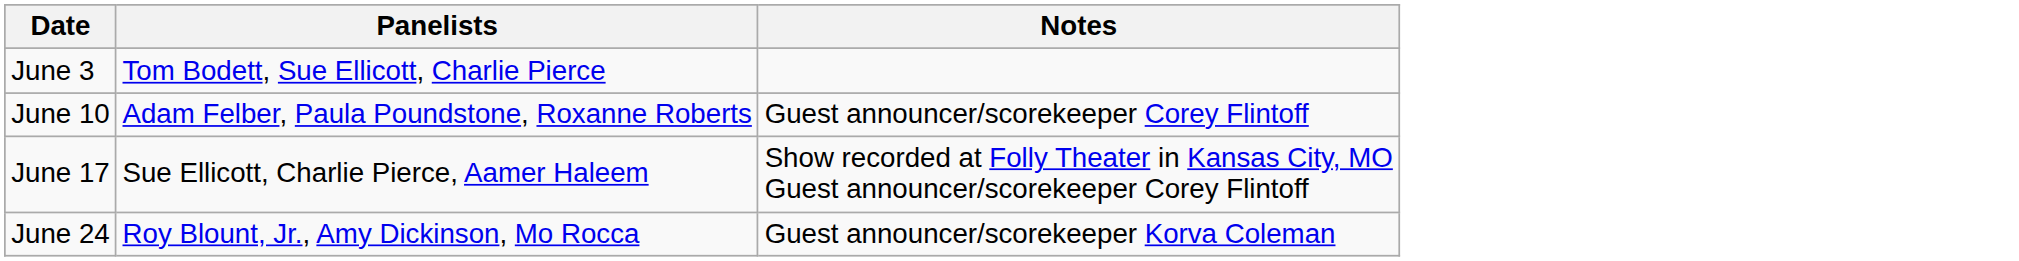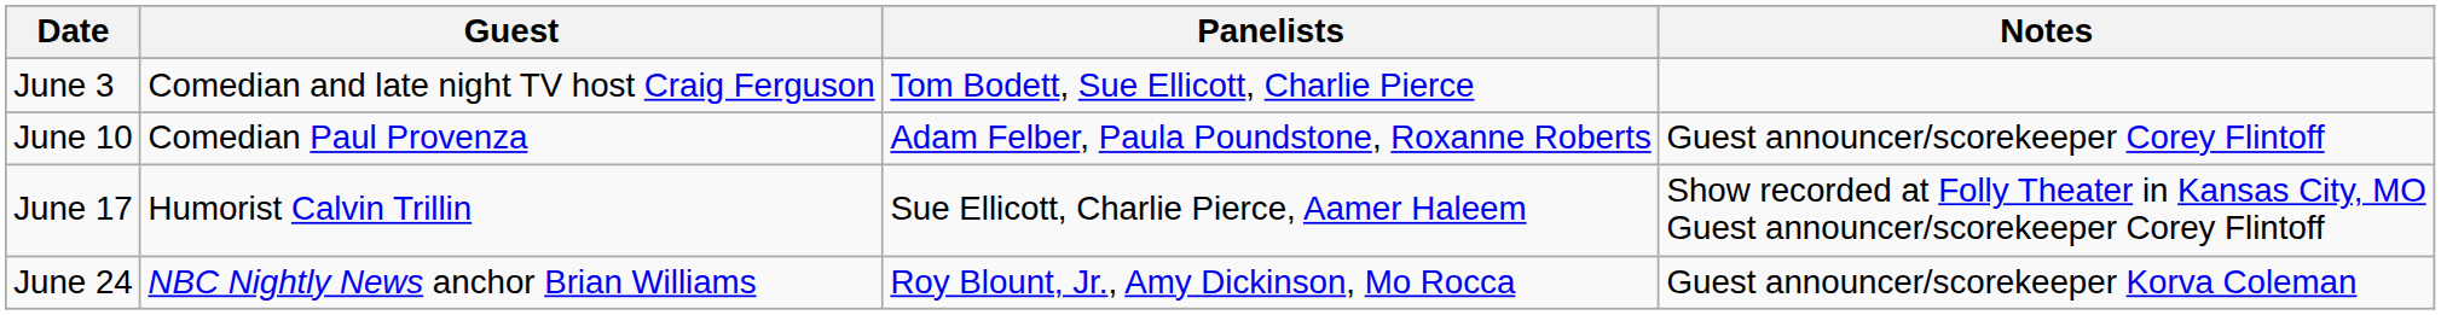+ column: Guest | Comedian and late night TV host Craig Ferguson | Comedian Paul Provenza | Humorist Calvin Trillin | NBC Nightly News anchor Brian Williams
